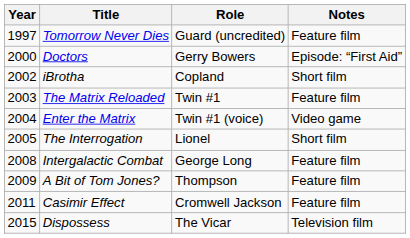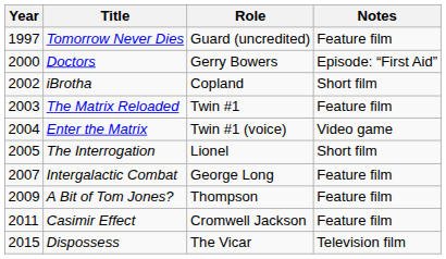Intergalactic Combat | Year: 2008 -> 2007
